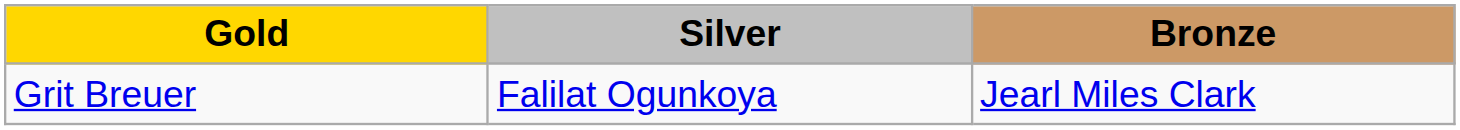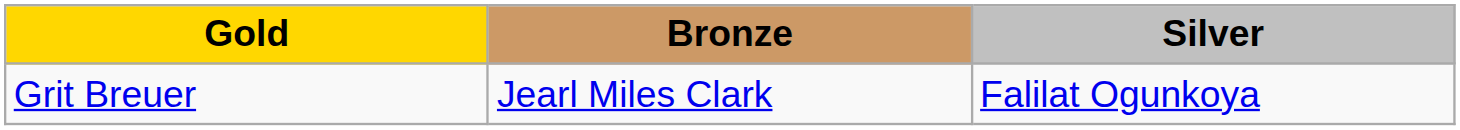columns swapped: Silver <-> Bronze
